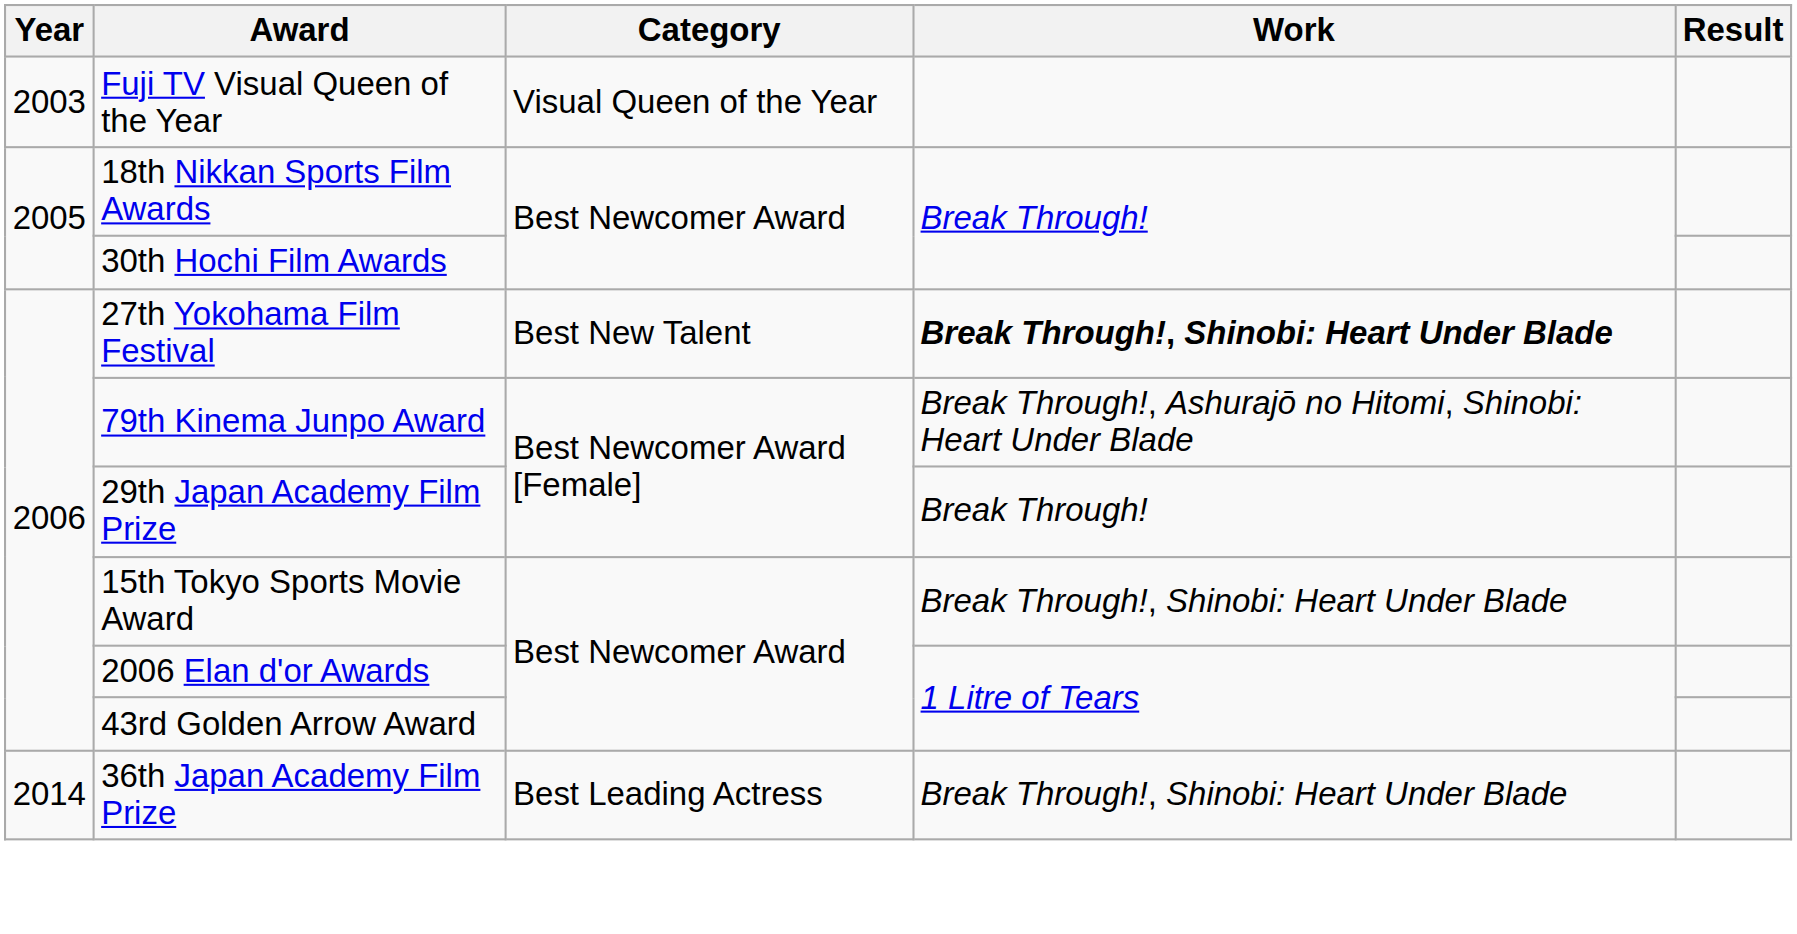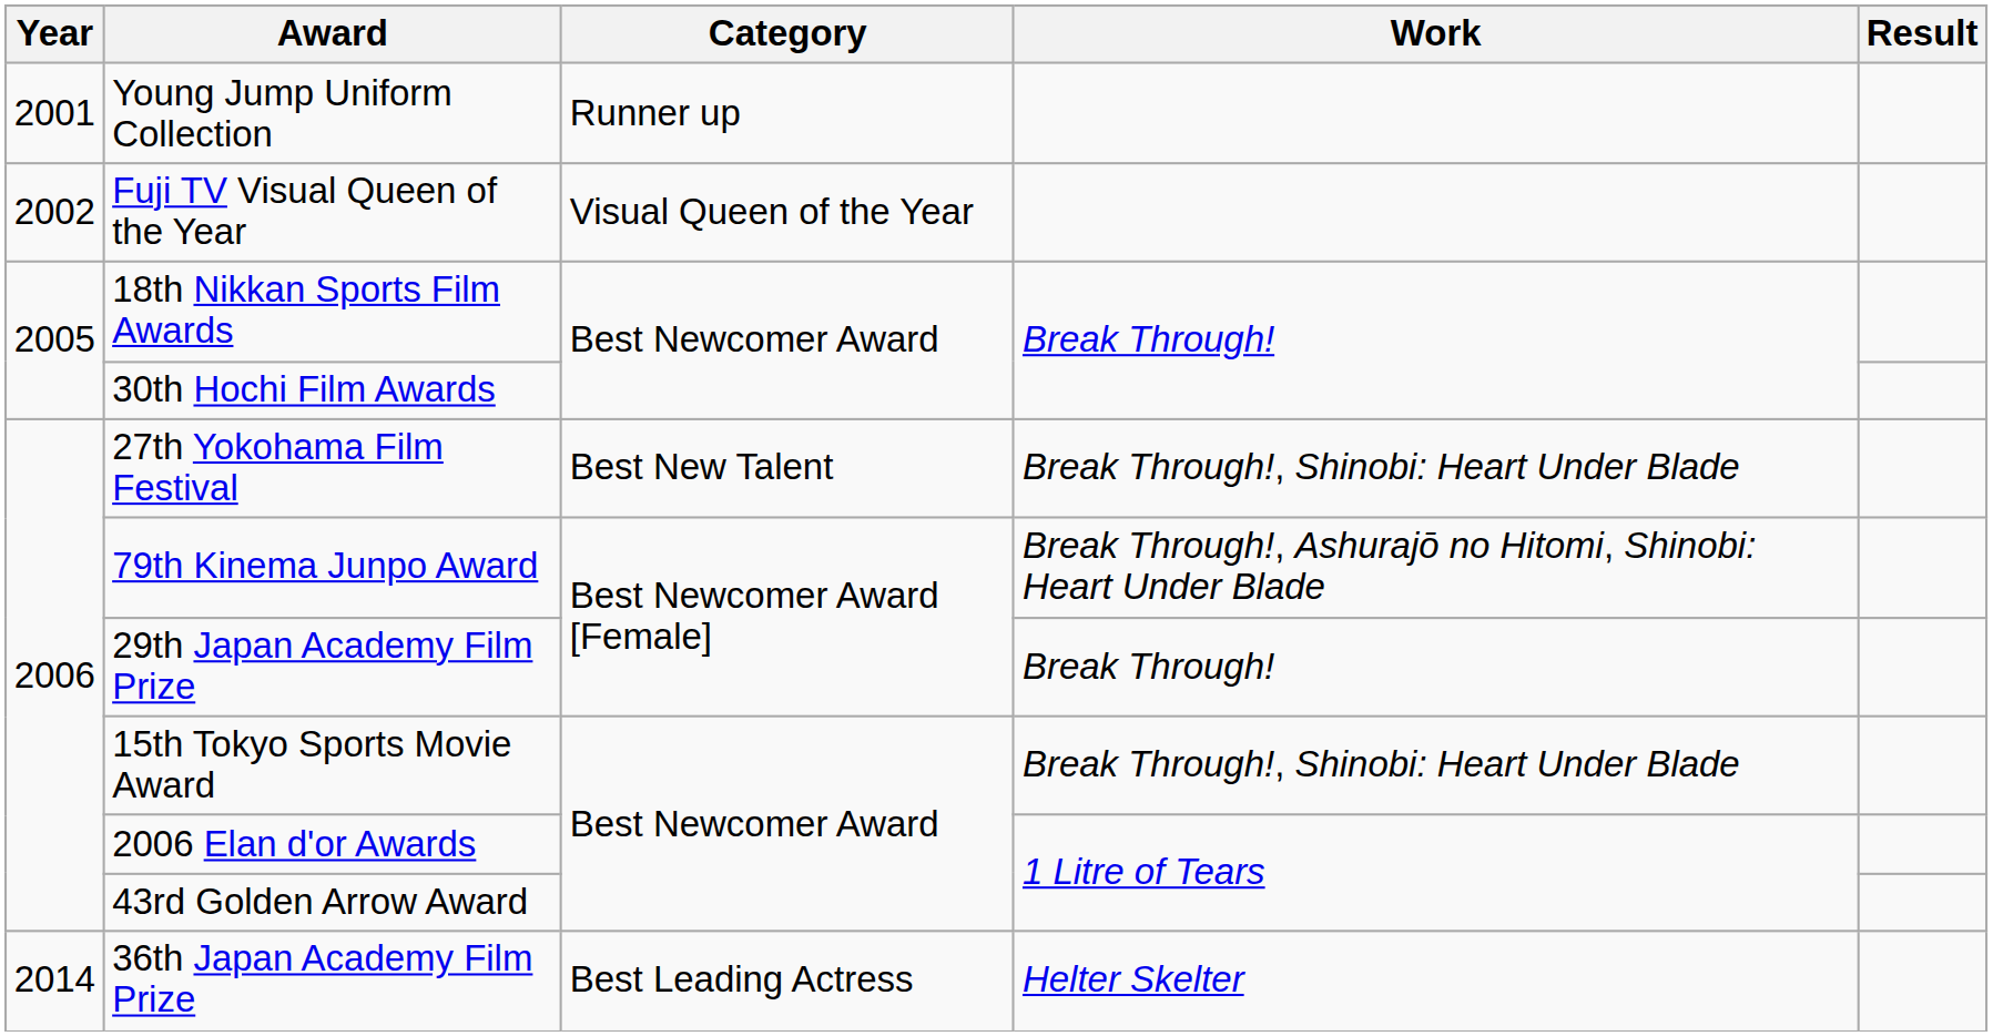+ row: 2001 | Young Jump Uniform Collection | Runner up
Fuji TV Visual Queen of the Year | Year: 2003 -> 2002
27th Yokohama Film Festival | Work: bold -> normal
36th Japan Academy Film Prize | Work: Break Through!, Shinobi: Heart Under Blade -> Helter Skelter
